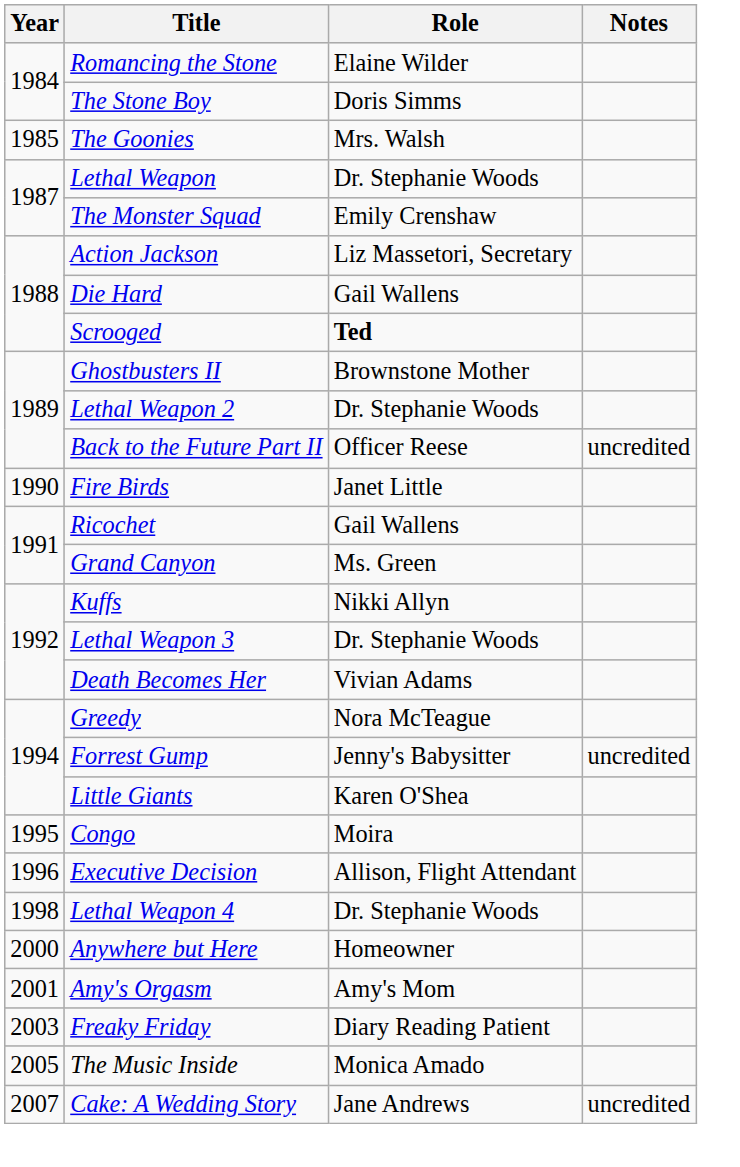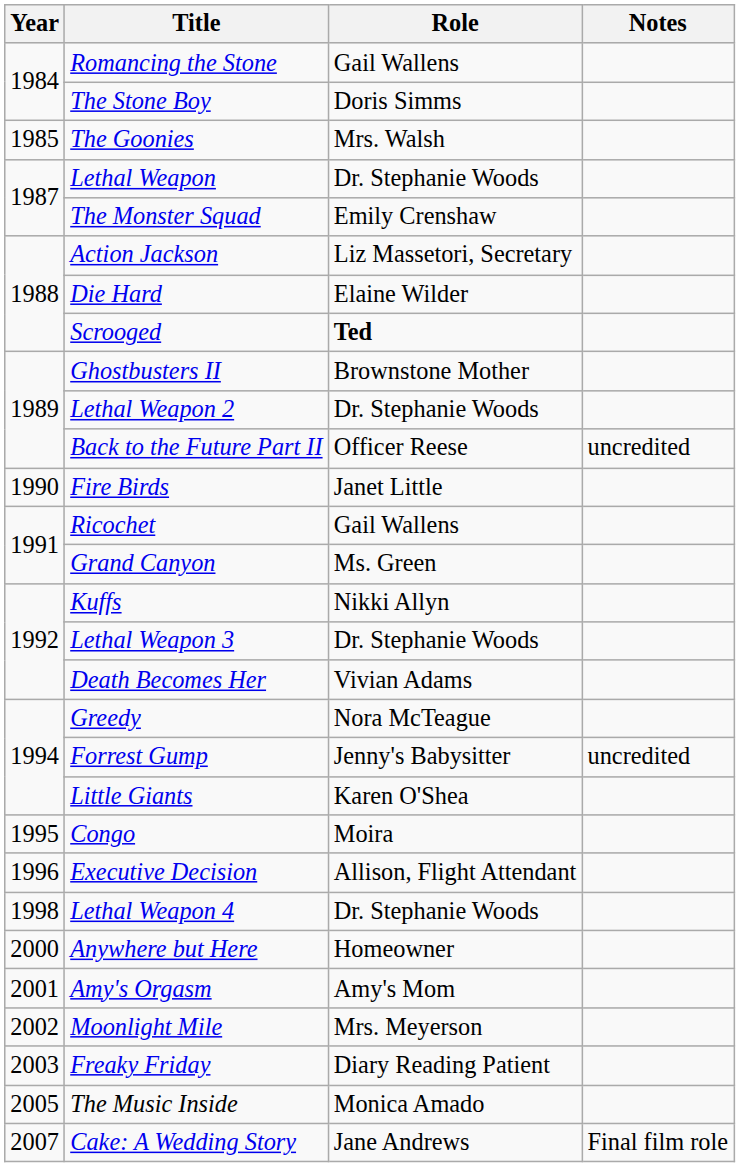Romancing the Stone | Role: Elaine Wilder -> Gail Wallens
Die Hard | Role: Gail Wallens -> Elaine Wilder
+ row: 2002 | Moonlight Mile | Mrs. Meyerson
Cake: A Wedding Story | Notes: uncredited -> Final film role
